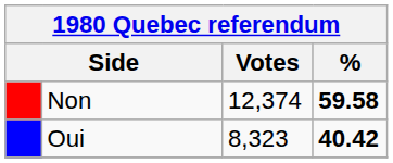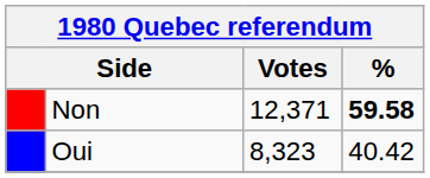Non | Votes: 12,374 -> 12,371
Oui | %: bold -> normal
